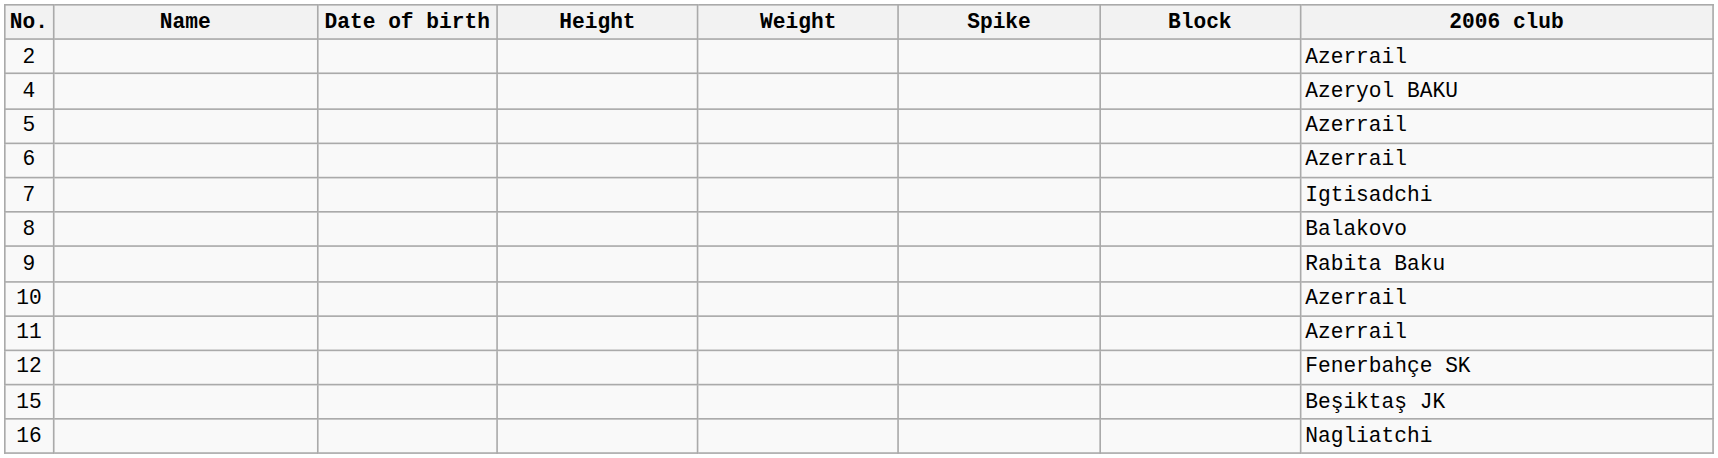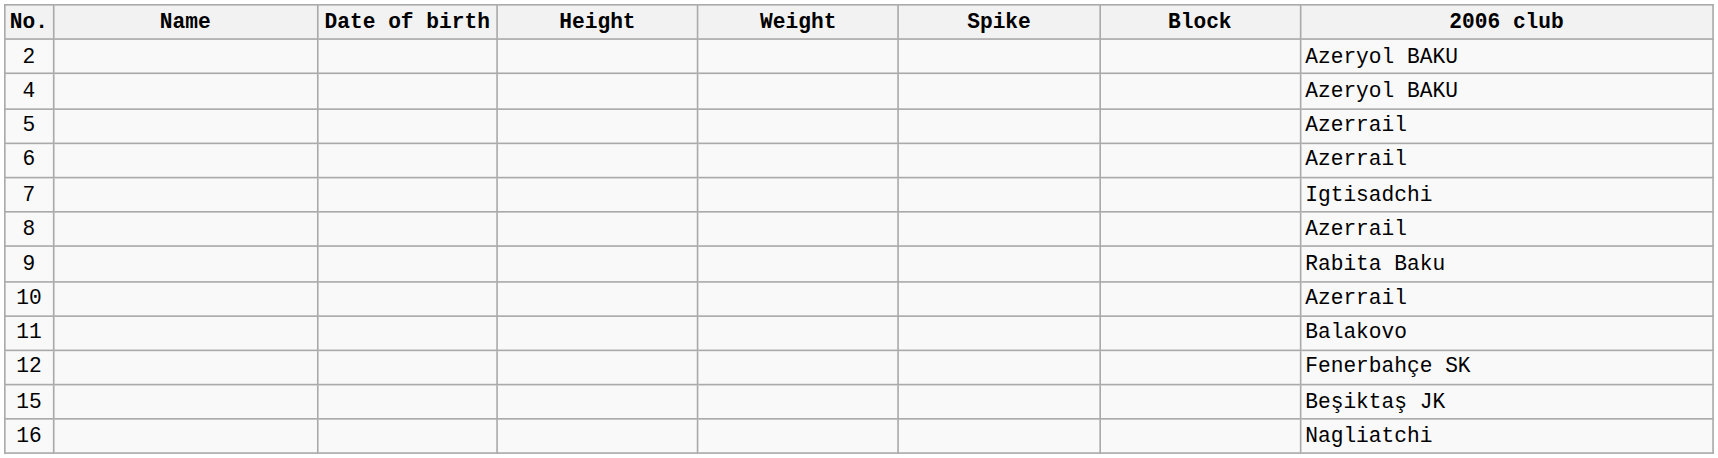2 | 2006 club: Azerrail -> Azeryol BAKU
8 | 2006 club: Balakovo -> Azerrail
11 | 2006 club: Azerrail -> Balakovo
